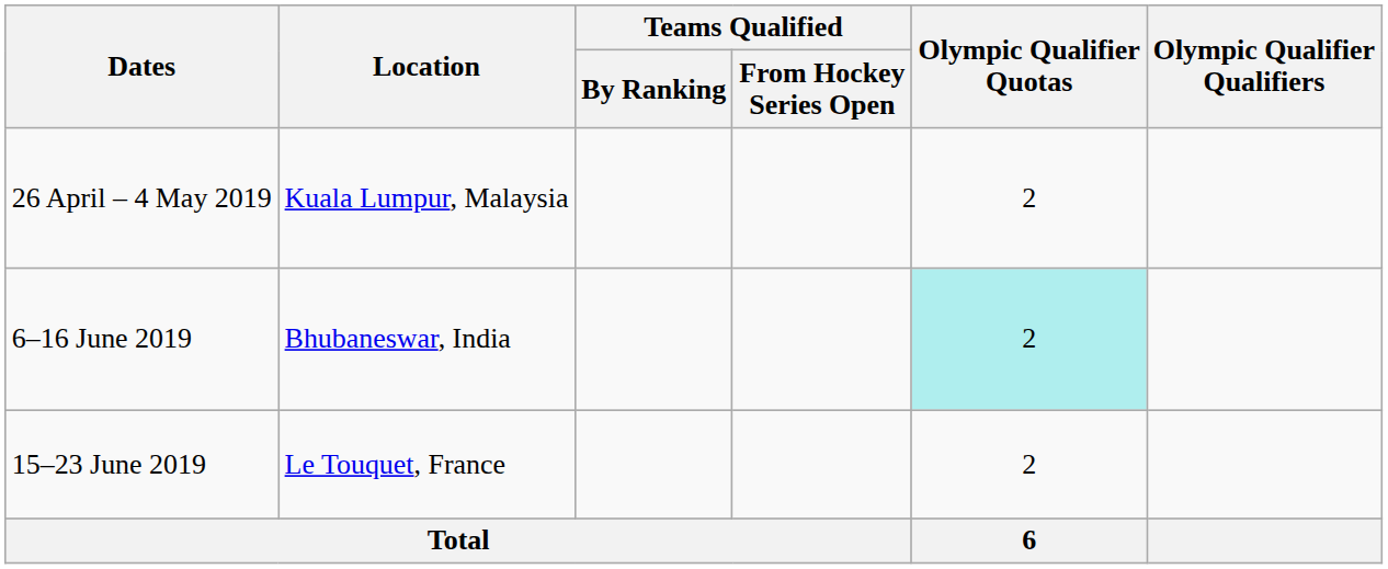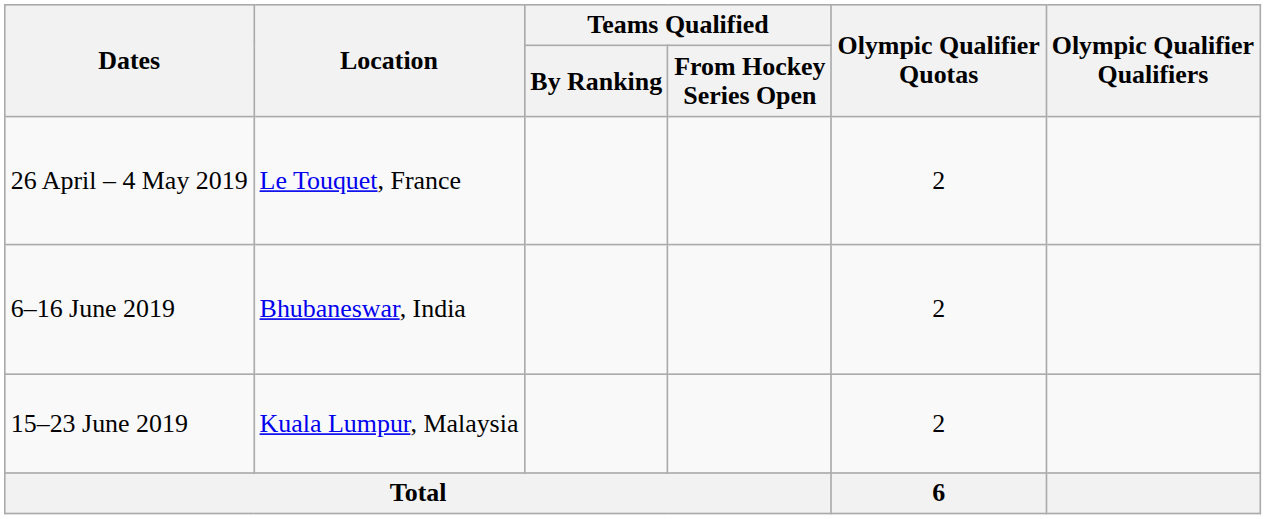26 April – 4 May 2019 | Location: Kuala Lumpur, Malaysia -> Le Touquet, France
6–16 June 2019 | Olympic Qualifier Quotas: paleturquoise background -> no background
15–23 June 2019 | Location: Le Touquet, France -> Kuala Lumpur, Malaysia
